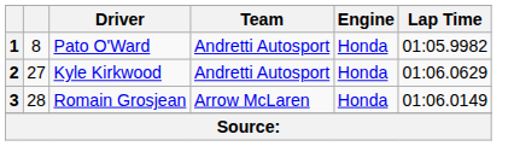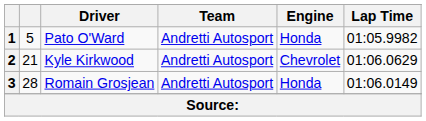1 | column 2: 8 -> 5
2 | column 2: 27 -> 21
2 | Engine: Honda -> Chevrolet
3 | Team: Arrow McLaren -> Andretti Autosport
